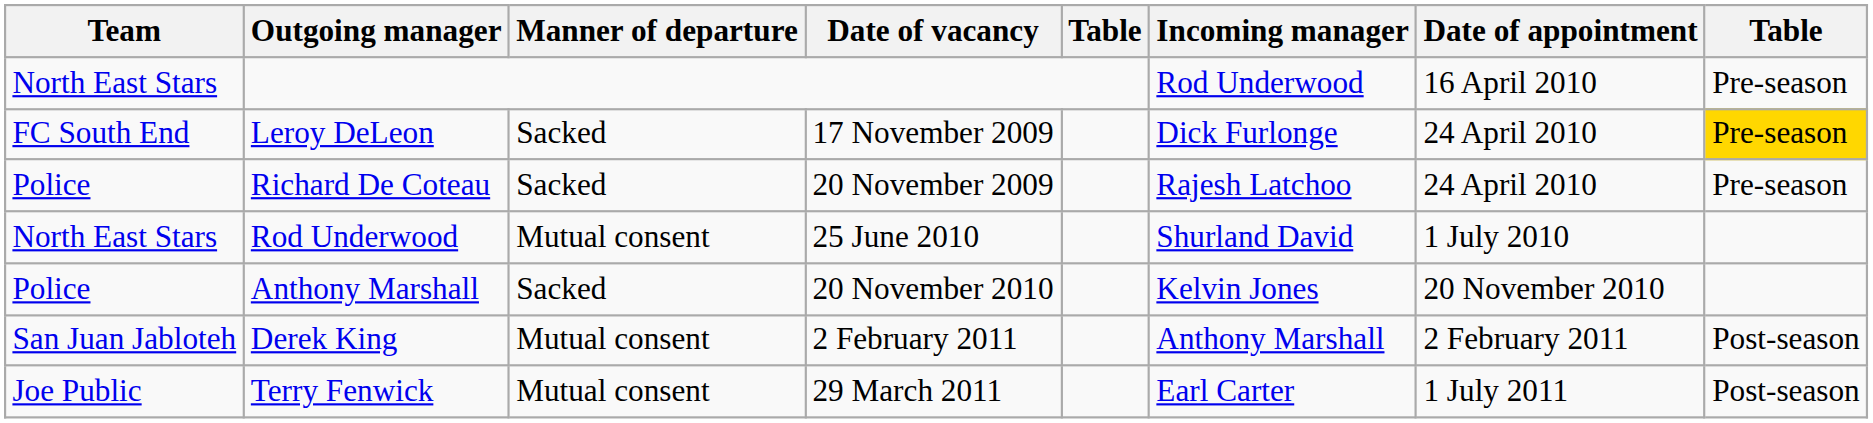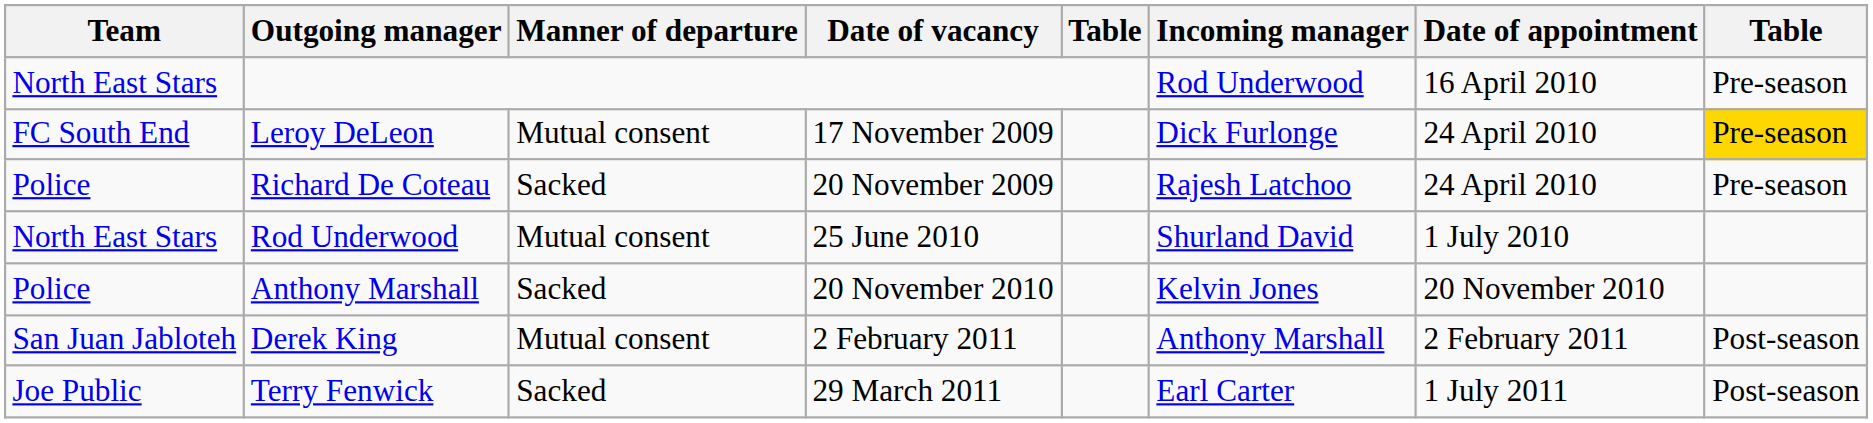Leroy DeLeon | Manner of departure: Sacked -> Mutual consent
Terry Fenwick | Manner of departure: Mutual consent -> Sacked
